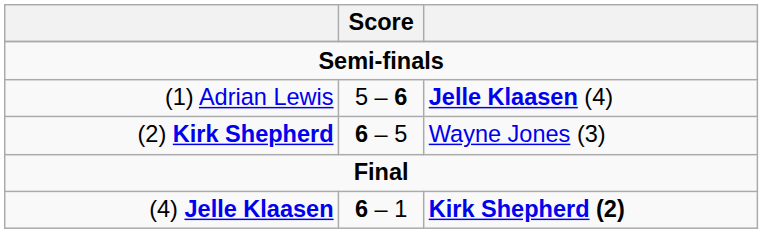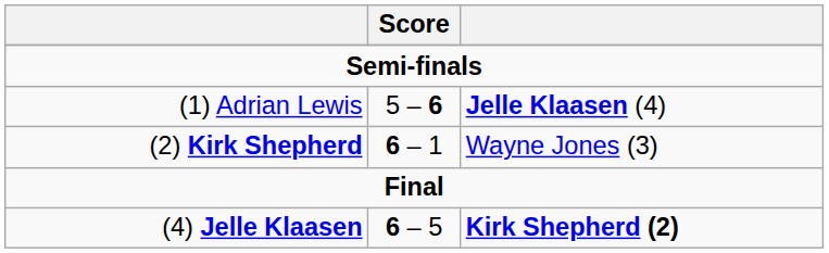(2) Kirk Shepherd | Score: 6 – 5 -> 6 – 1
(4) Jelle Klaasen | Score: 6 – 1 -> 6 – 5
